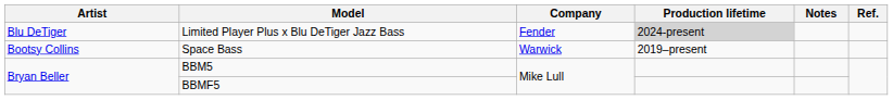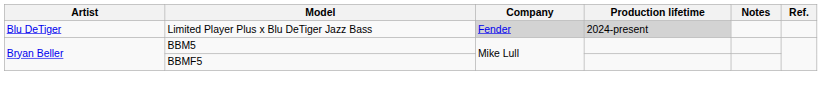Limited Player Plus x Blu DeTiger Jazz Bass | Company: no background -> lightgrey background
- row: Bootsy Collins | Space Bass | Warwick | 2019–present
